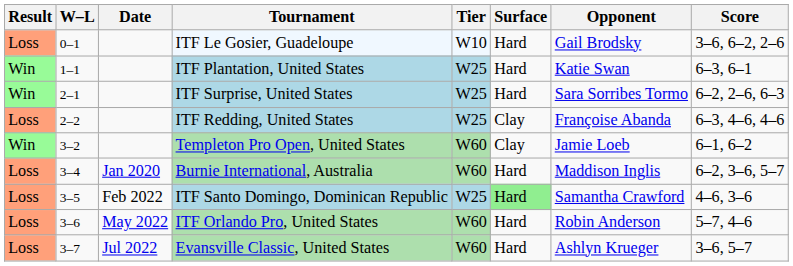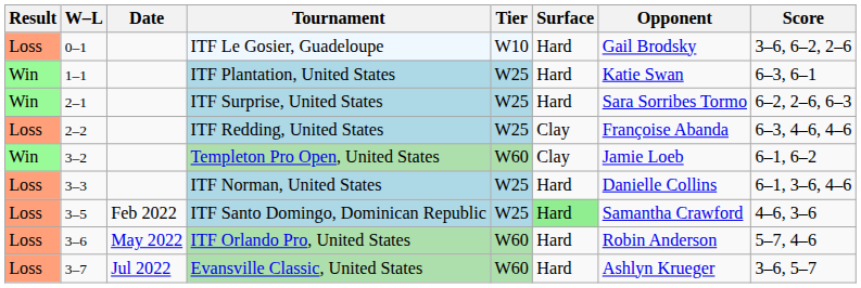+ row: Loss | 3–3 | ITF Norman, United States | W25 | Hard | Danielle Collins | 6–1, 3–6, 4–6
- row: Loss | 3–4 | Jan 2020 | Burnie International, Australia | W60 | Hard | Maddison Inglis | 6–2, 3–6, 5–7
